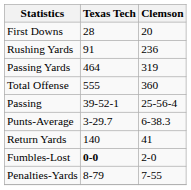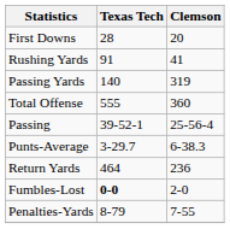Rushing Yards | Clemson: 236 -> 41
Passing Yards | Texas Tech: 464 -> 140
Return Yards | Texas Tech: 140 -> 464
Return Yards | Clemson: 41 -> 236
